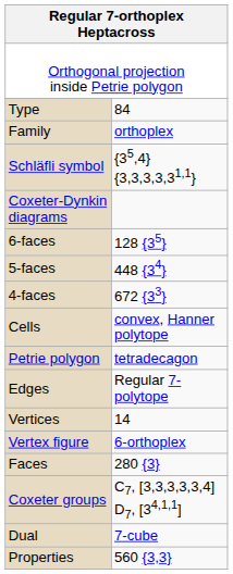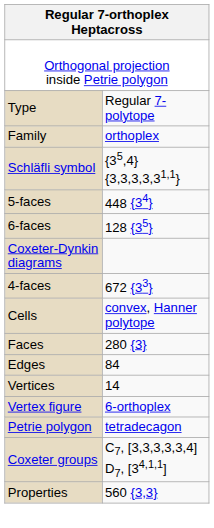Type | column 2: 84 -> Regular 7-polytope
rows swapped: Coxeter-Dynkin diagrams <-> 5-faces
rows swapped: Faces <-> Petrie polygon
Edges | column 2: Regular 7-polytope -> 84
- row: Dual | 7-cube
